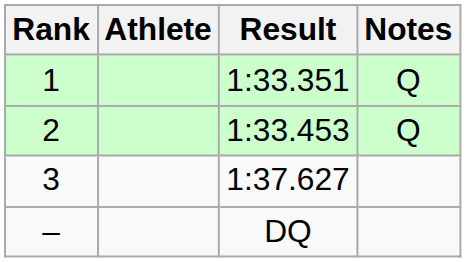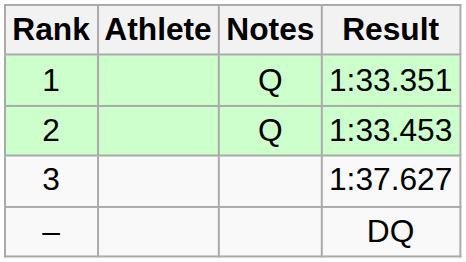columns swapped: Result <-> Notes
